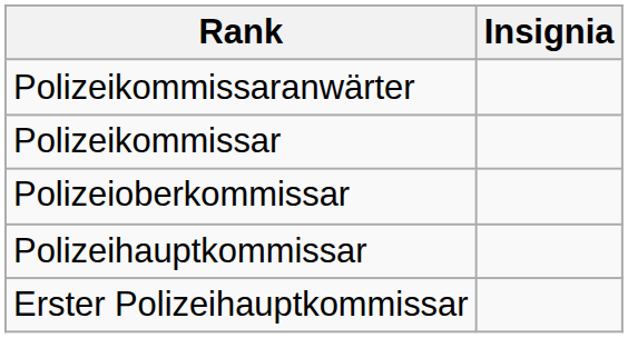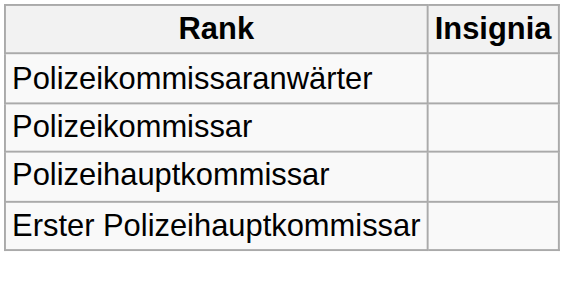- row: Polizeioberkommissar
